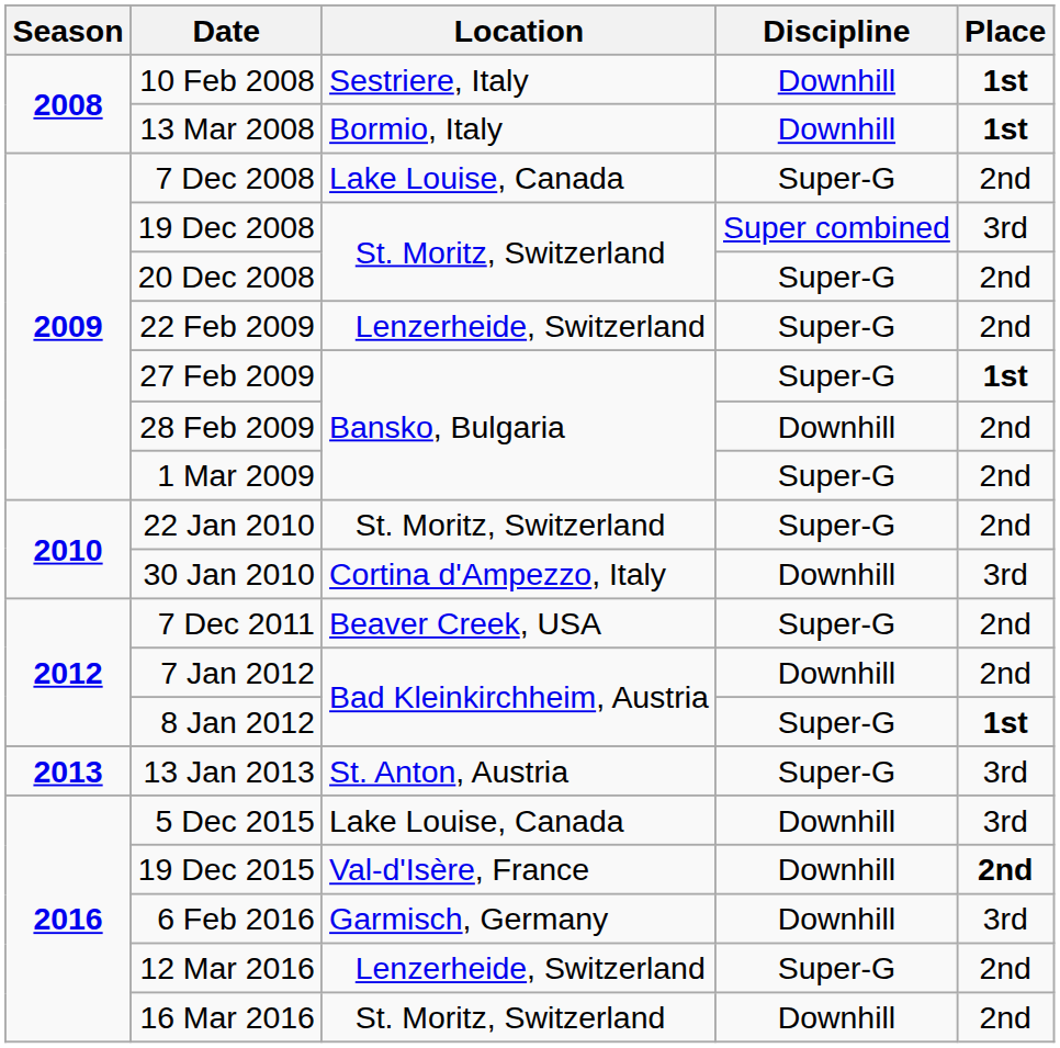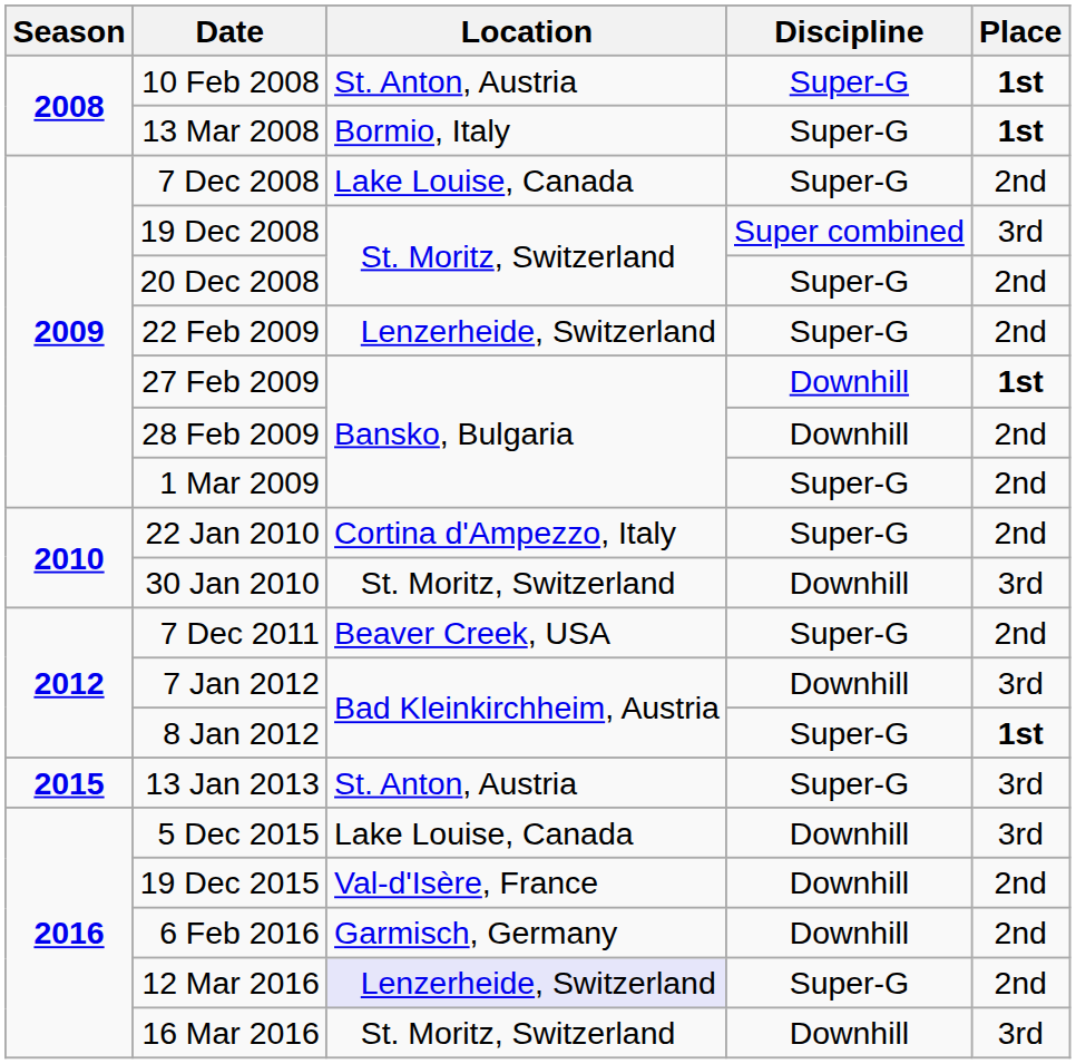10 Feb 2008 | Location: Sestriere, Italy -> St. Anton, Austria
10 Feb 2008 | Discipline: Downhill -> Super-G
13 Mar 2008 | Discipline: Downhill -> Super-G
27 Feb 2009 | Discipline: Super-G -> Downhill
22 Jan 2010 | Location: St. Moritz, Switzerland -> Cortina d'Ampezzo, Italy
30 Jan 2010 | Location: Cortina d'Ampezzo, Italy -> St. Moritz, Switzerland
7 Jan 2012 | Place: 2nd -> 3rd
13 Jan 2013 | Season: 2013 -> 2015
19 Dec 2015 | Place: bold -> normal
6 Feb 2016 | Place: 3rd -> 2nd
12 Mar 2016 | Location: no background -> lavender background
16 Mar 2016 | Place: 2nd -> 3rd
